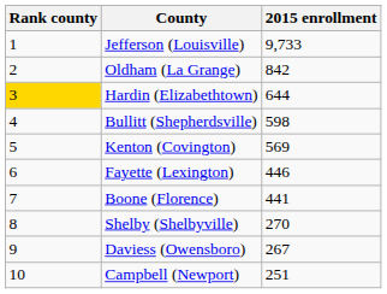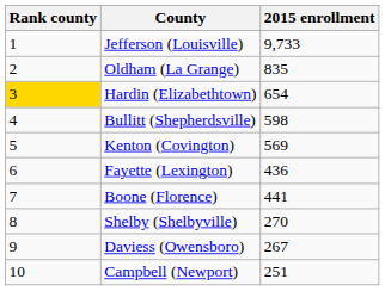Oldham (La Grange) | 2015 enrollment: 842 -> 835
Hardin (Elizabethtown) | 2015 enrollment: 644 -> 654
Fayette (Lexington) | 2015 enrollment: 446 -> 436
